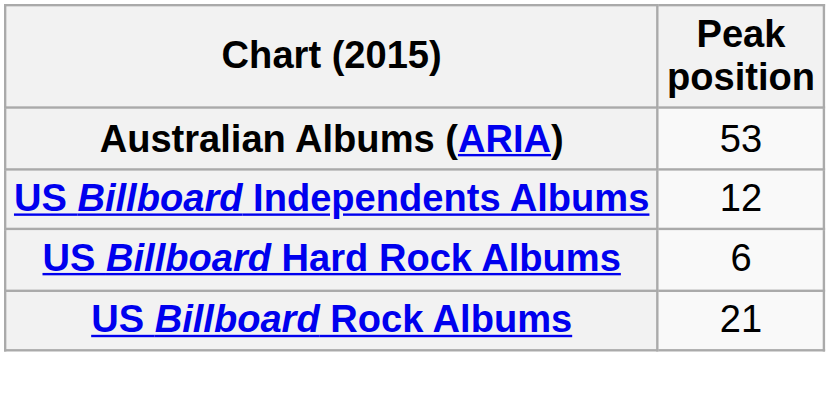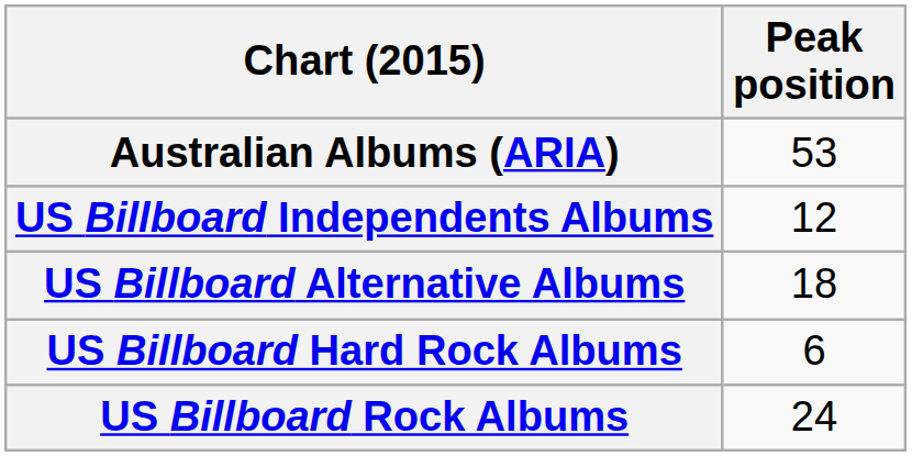+ row: US Billboard Alternative Albums | 18
US Billboard Rock Albums | Peak position: 21 -> 24
